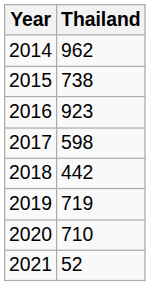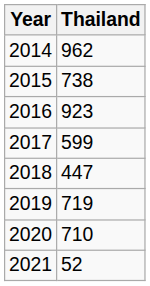2017 | Thailand: 598 -> 599
2018 | Thailand: 442 -> 447
